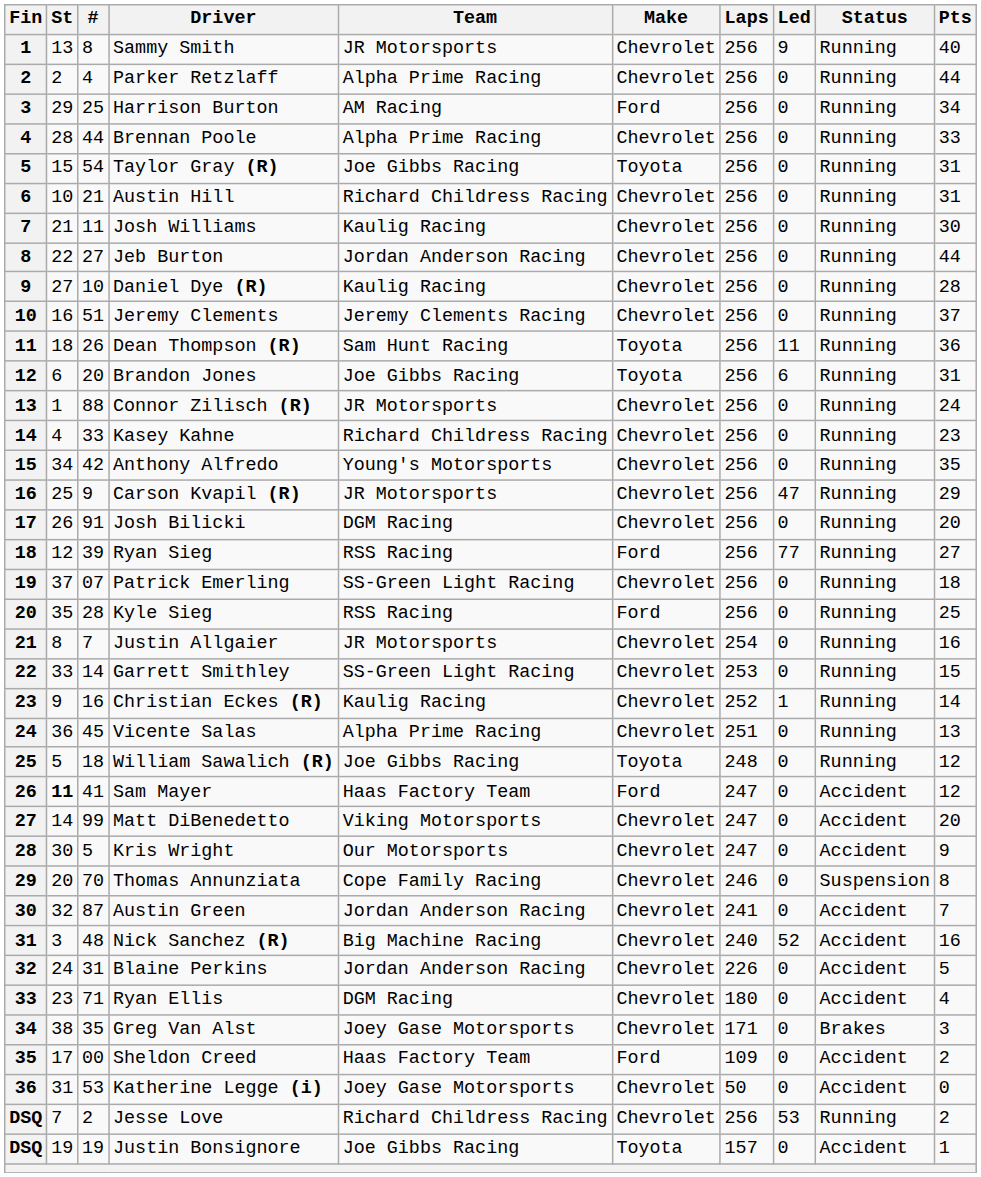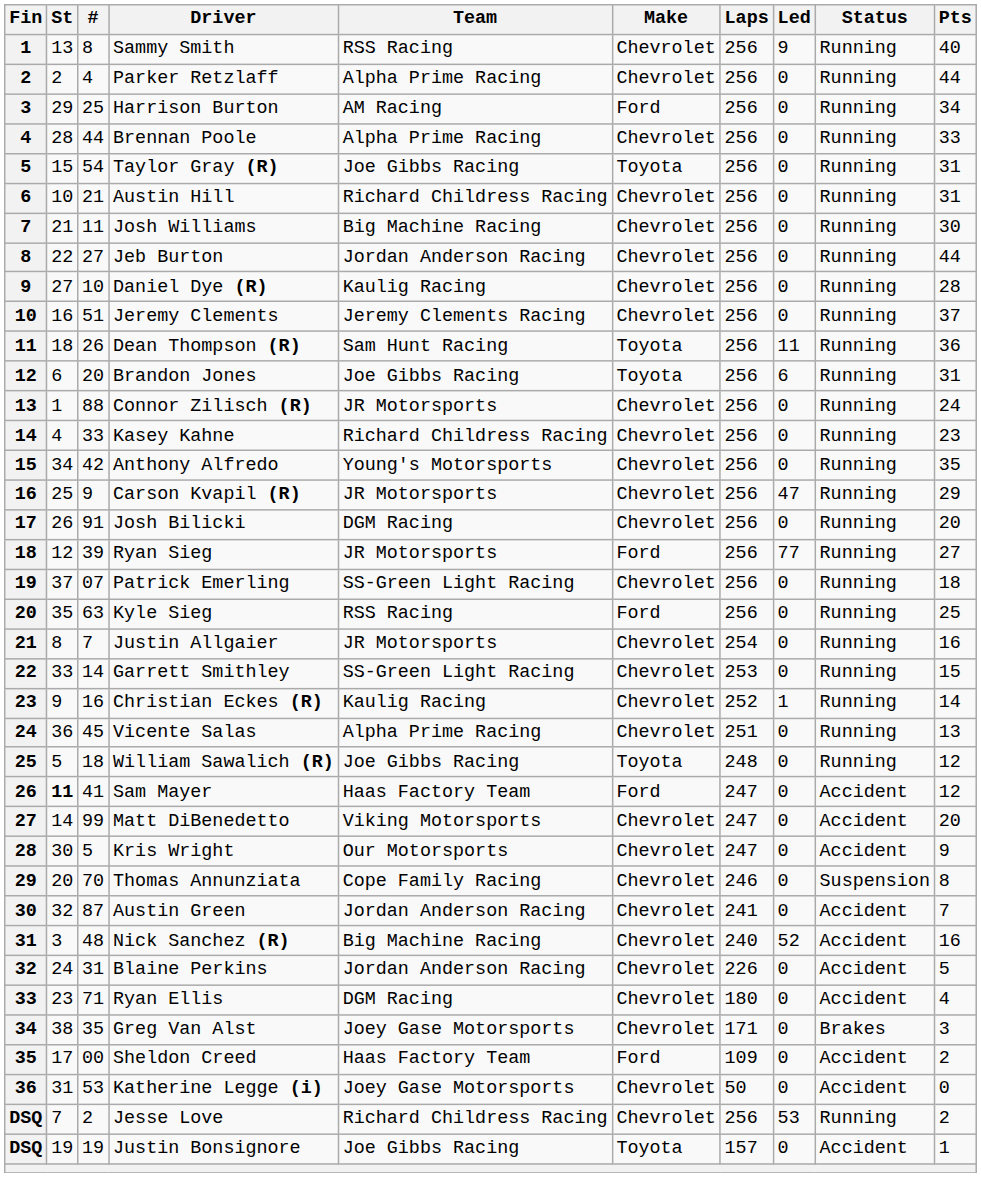Sammy Smith | Team: JR Motorsports -> RSS Racing
Josh Williams | Team: Kaulig Racing -> Big Machine Racing
Ryan Sieg | Team: RSS Racing -> JR Motorsports
Kyle Sieg | #: 28 -> 63
